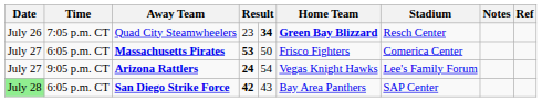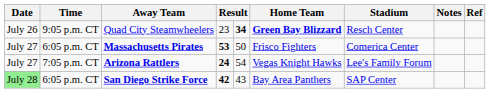Quad City Steamwheelers | Time: 7:05 p.m. CT -> 9:05 p.m. CT
Arizona Rattlers | Time: 9:05 p.m. CT -> 7:05 p.m. CT
